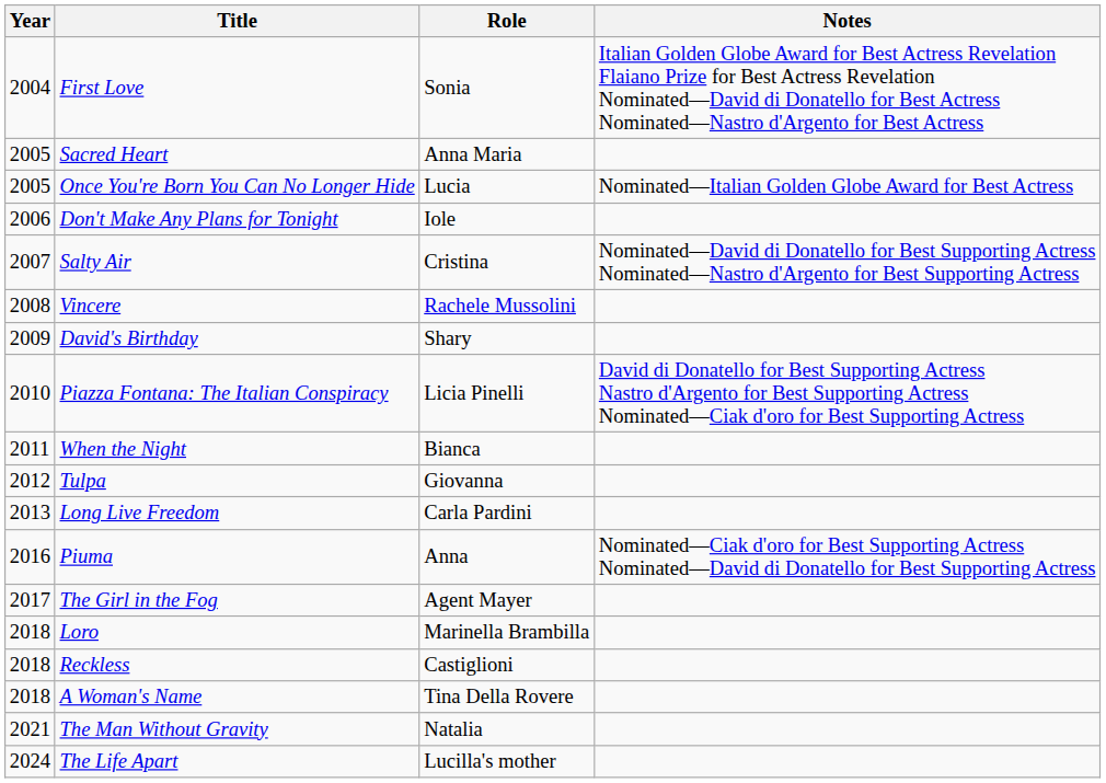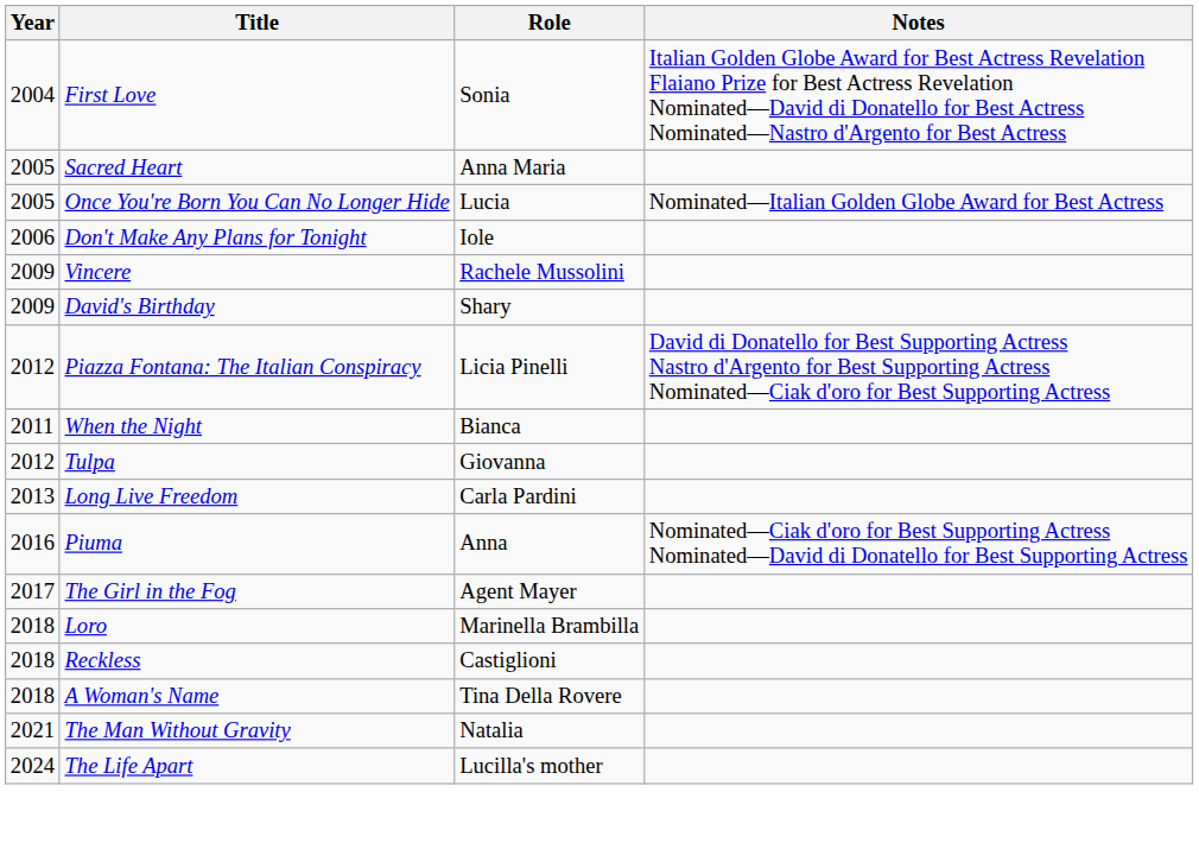- row: 2007 | Salty Air | Cristina | Nominated—David di Donatello for Best Supporting Actress Nominated—Nastro d'Argento for Best Supporting Actress
Vincere | Year: 2008 -> 2009
Piazza Fontana: The Italian Conspiracy | Year: 2010 -> 2012
